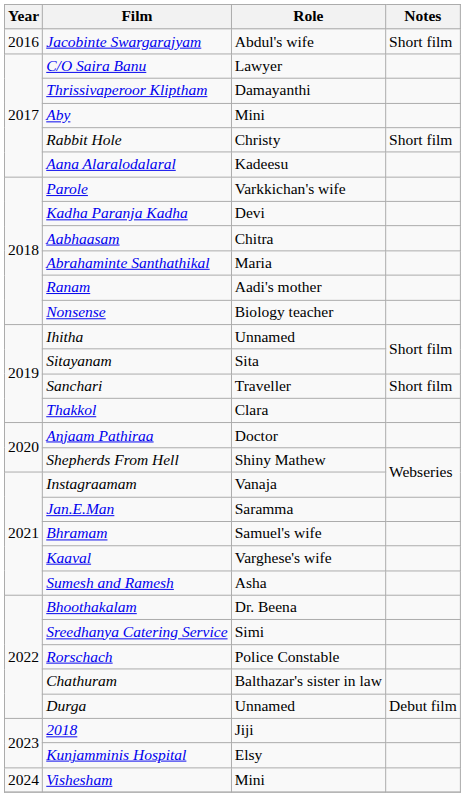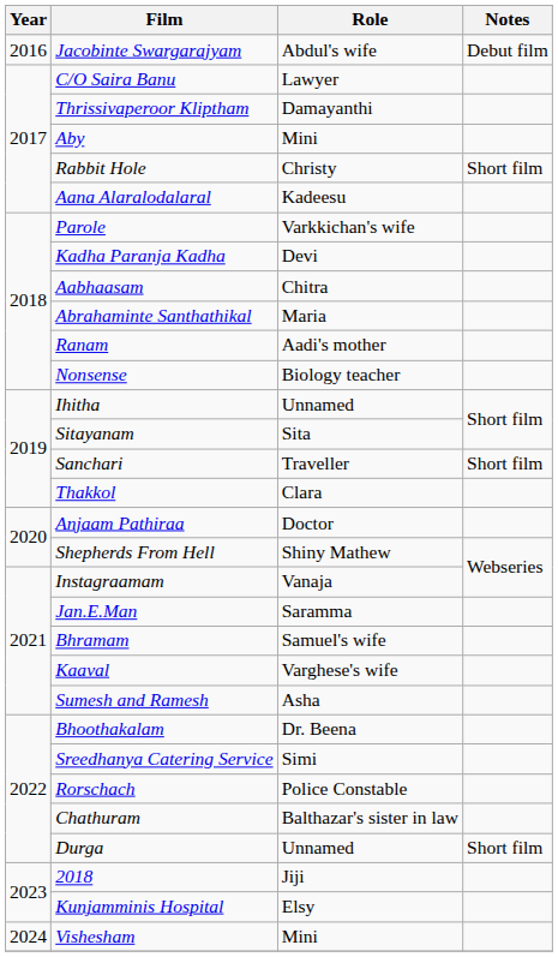Jacobinte Swargarajyam | Notes: Short film -> Debut film
Durga | Notes: Debut film -> Short film
